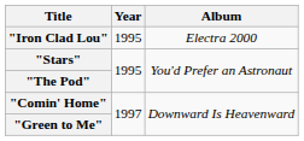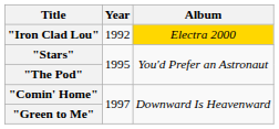"Iron Clad Lou" | Year: 1995 -> 1992
"Iron Clad Lou" | Album: no background -> gold background
